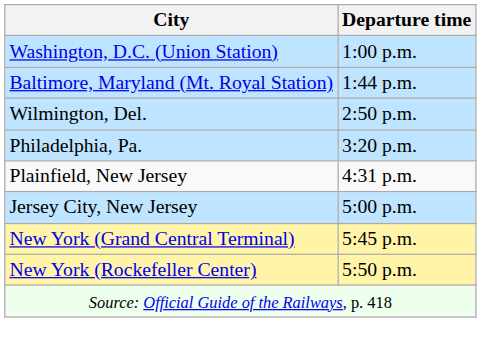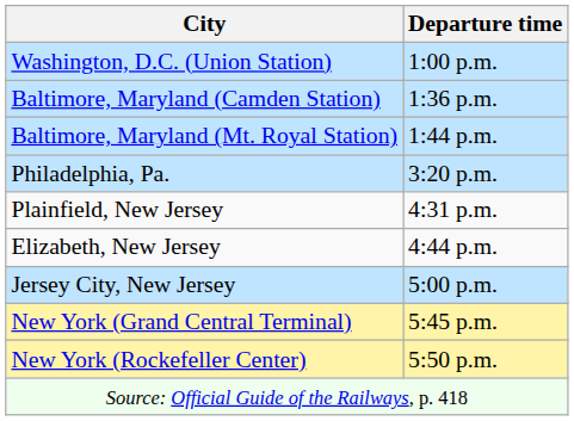+ row: Baltimore, Maryland (Camden Station) | 1:36 p.m.
- row: Wilmington, Del. | 2:50 p.m.
+ row: Elizabeth, New Jersey | 4:44 p.m.
